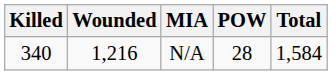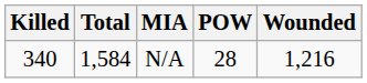columns swapped: Wounded <-> Total
